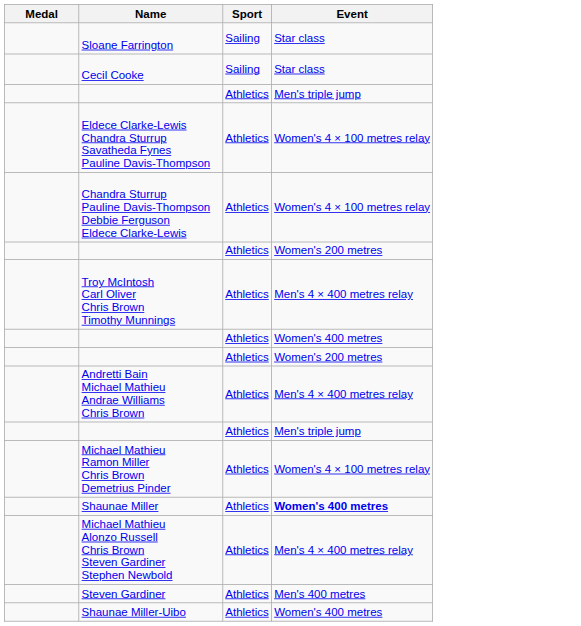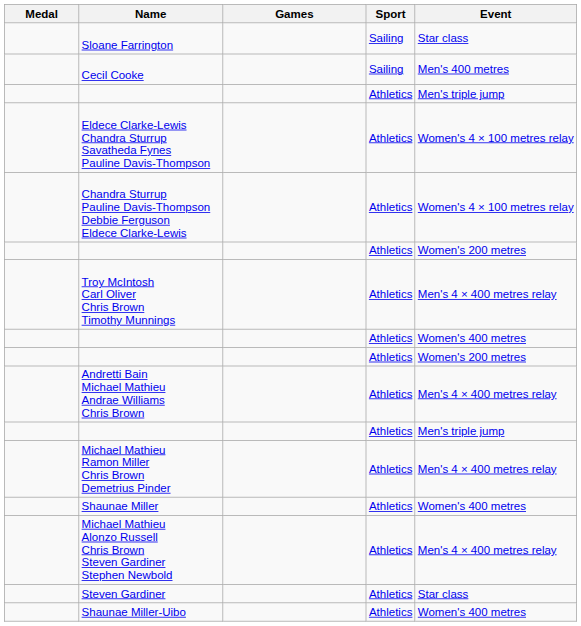+ column: Games
Cecil Cooke | Event: Star class -> Men's 400 metres
Michael Mathieu Ramon Miller Chris Brown Demetrius Pinder | Event: Women's 4 × 100 metres relay -> Men's 4 × 400 metres relay
Shaunae Miller | Event: bold -> normal
Steven Gardiner | Event: Men's 400 metres -> Star class
